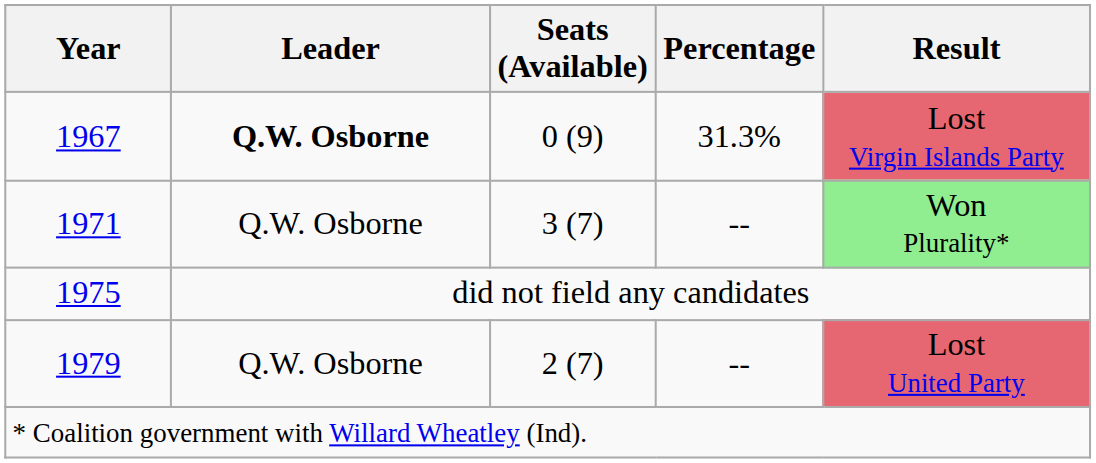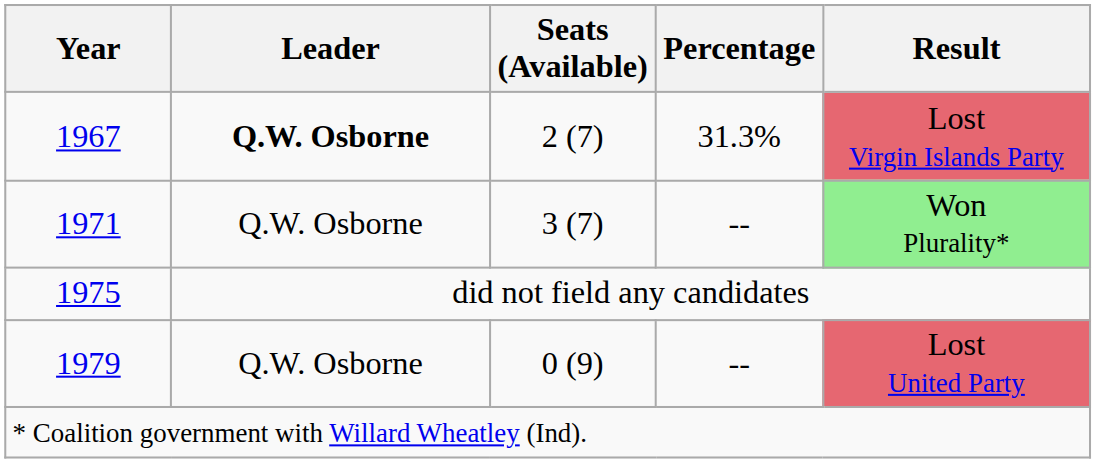1967 | Seats (Available): 0 (9) -> 2 (7)
1979 | Seats (Available): 2 (7) -> 0 (9)
